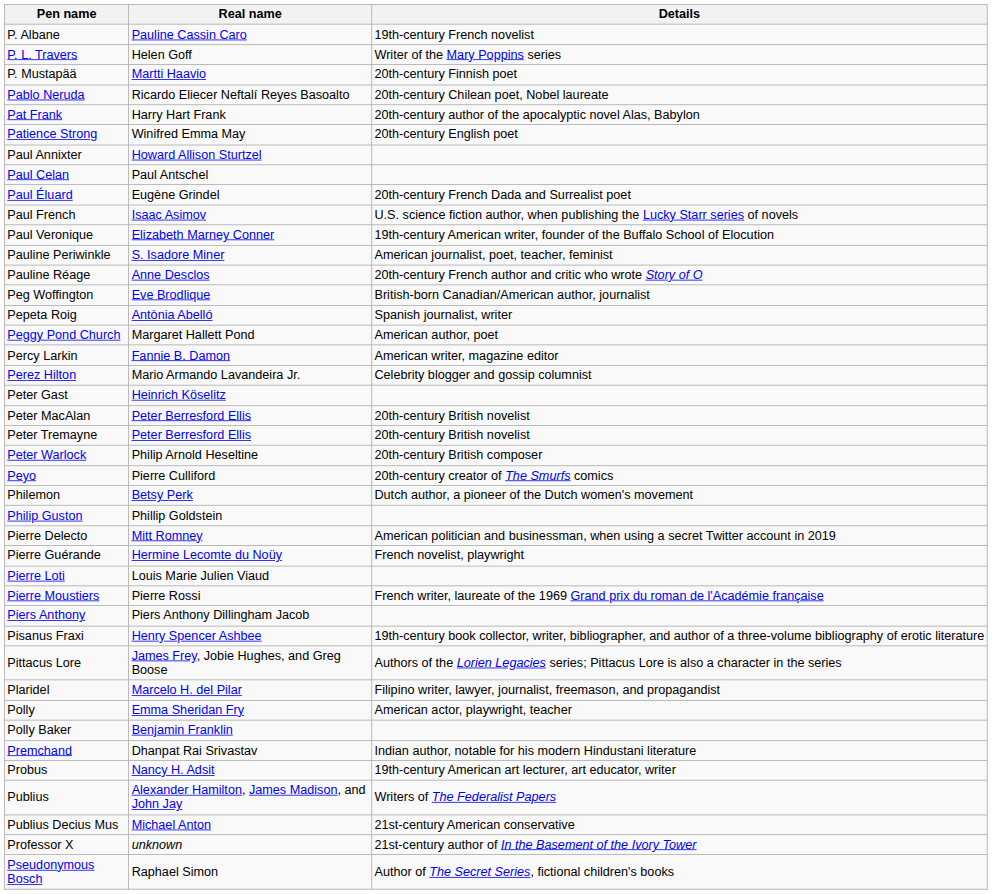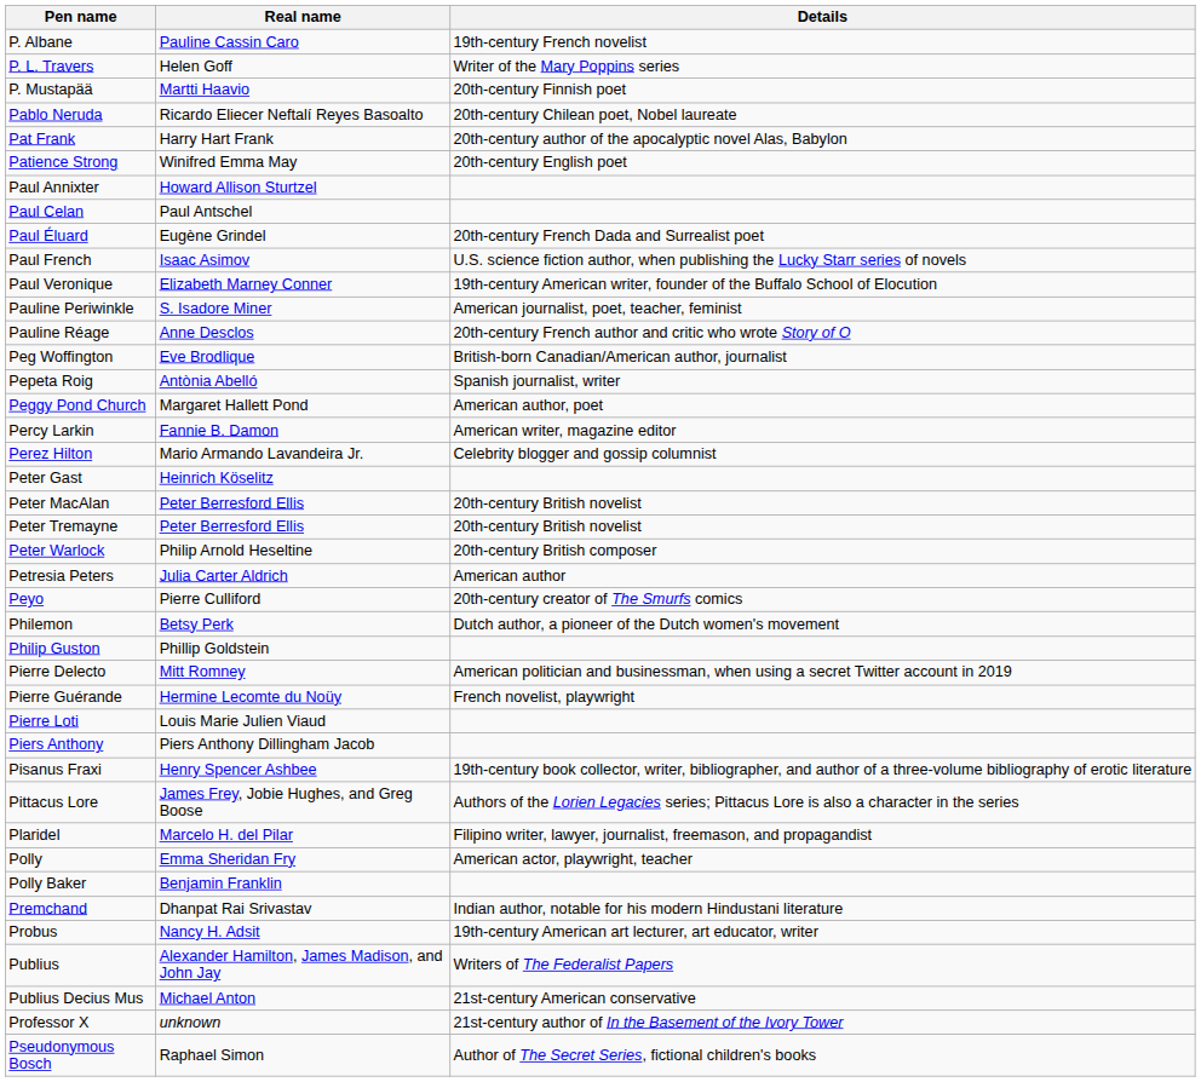+ row: Petresia Peters | Julia Carter Aldrich | American author
- row: Pierre Moustiers | Pierre Rossi | French writer, laureate of the 1969 Grand prix du roman de l'Académie française
